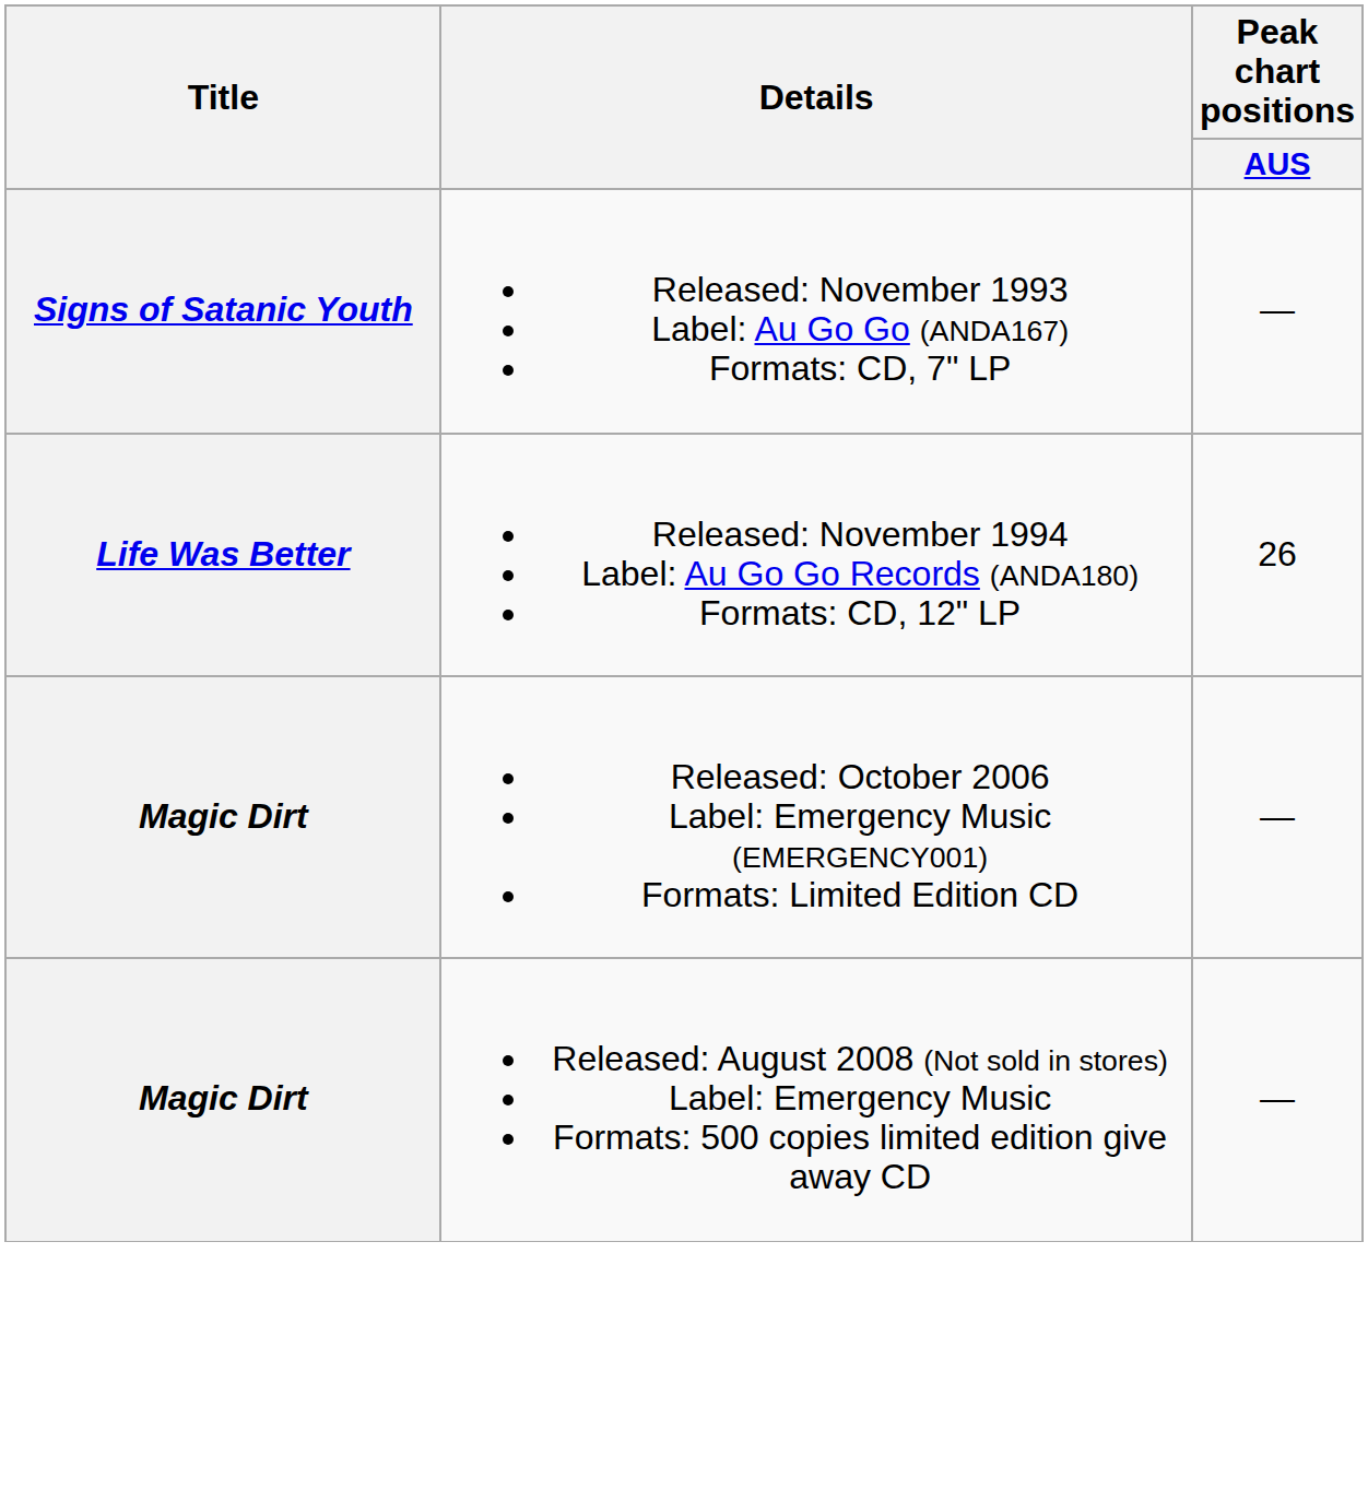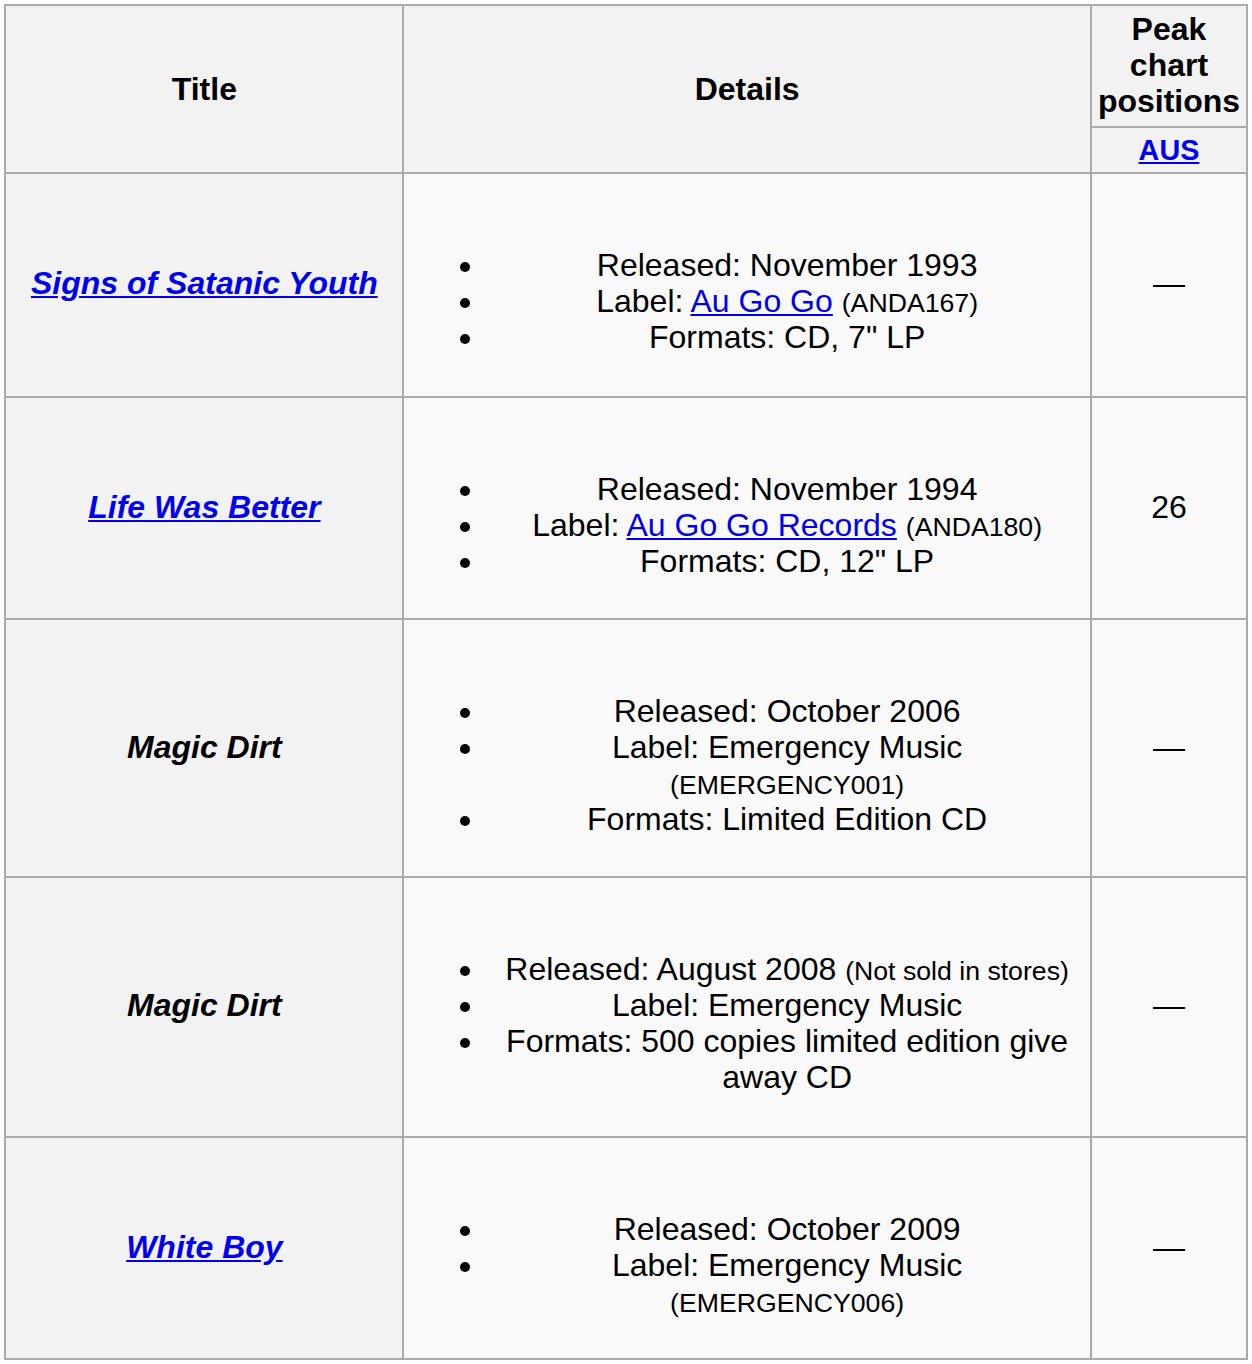+ row: White Boy | Released: October 2009 Label: Emergency Music (EMERGENCY006) | —
